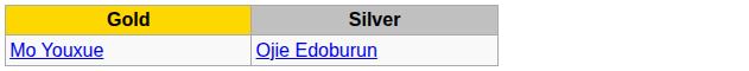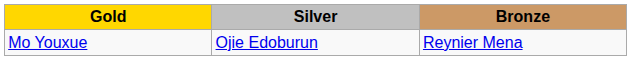+ column: Bronze | Reynier Mena
